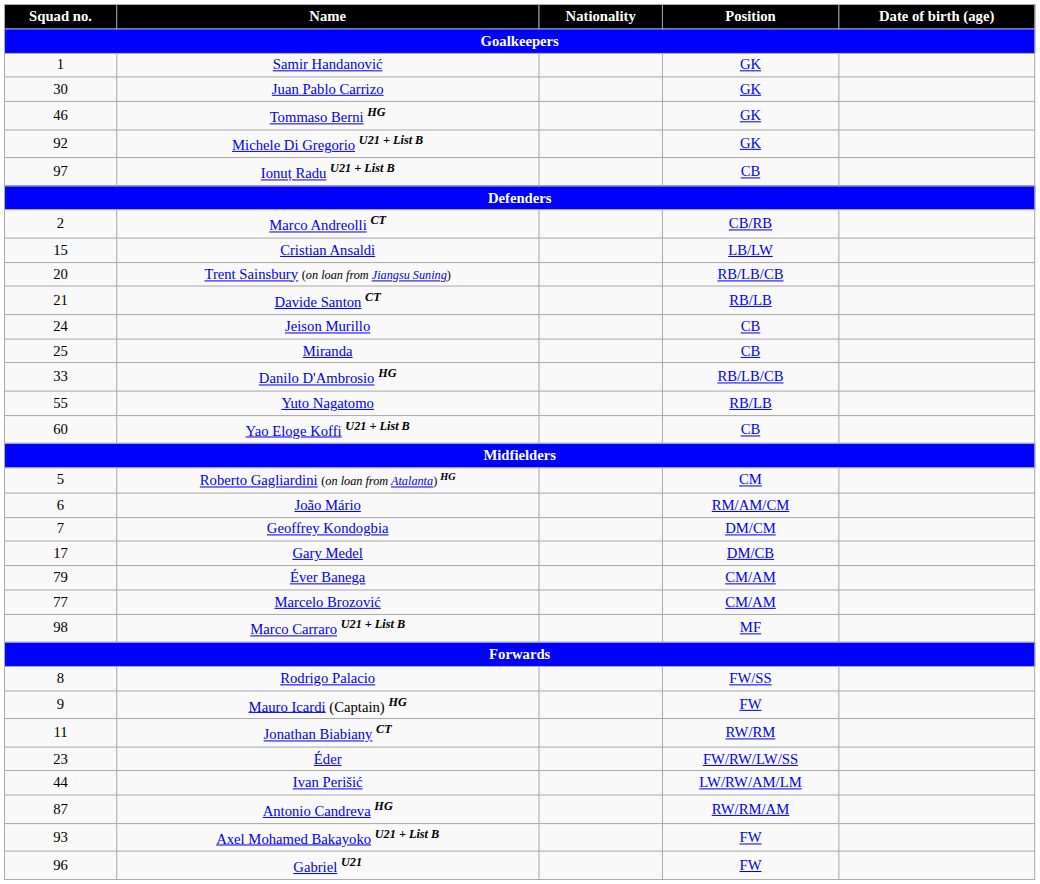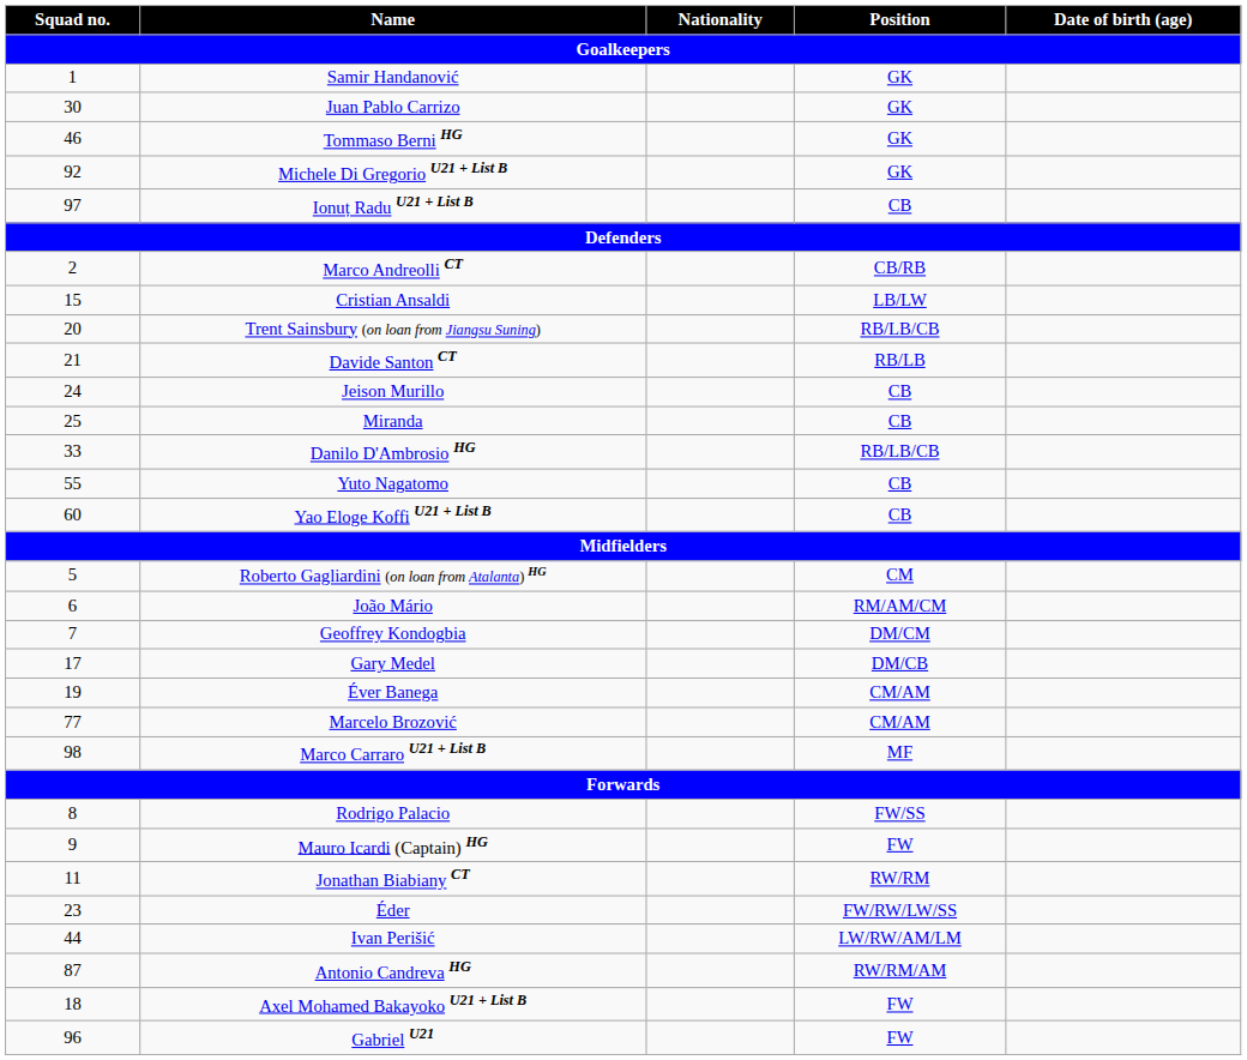Yuto Nagatomo | Position: RB/LB -> CB
Éver Banega | Squad no.: 79 -> 19
Axel Mohamed Bakayoko U21 + List B | Squad no.: 93 -> 18
